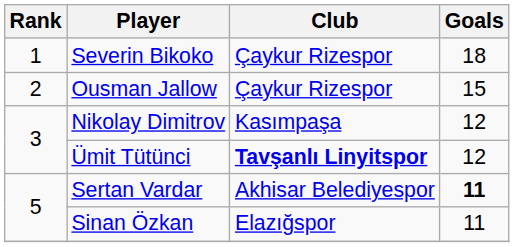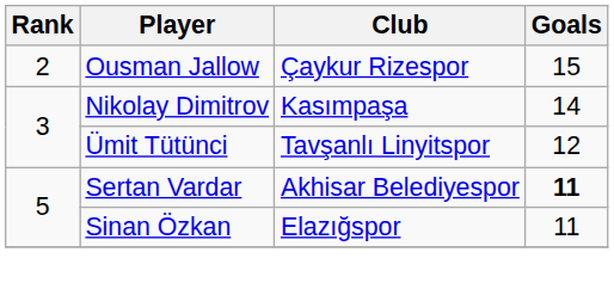- row: 1 | Severin Bikoko | Çaykur Rizespor | 18
Nikolay Dimitrov | Goals: 12 -> 14
Ümit Tütünci | Club: bold -> normal
